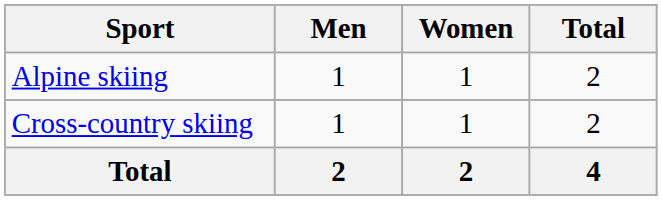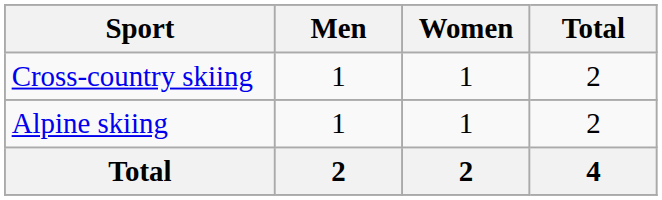rows swapped: Alpine skiing <-> Cross-country skiing
